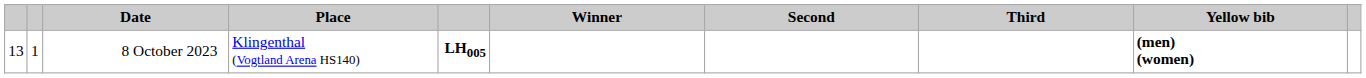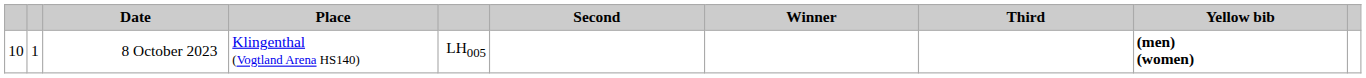columns swapped: Winner <-> Second
8 October 2023 | column 1: 13 -> 10
8 October 2023 | column 5: bold -> normal
